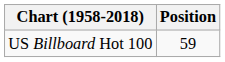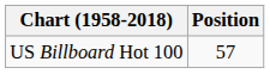US Billboard Hot 100 | Position: 59 -> 57
